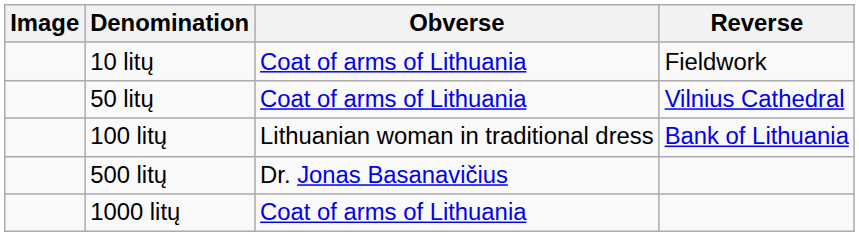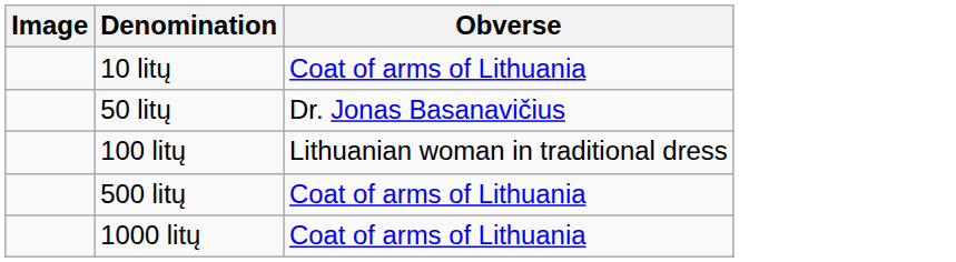- column: Reverse | Fieldwork | Vilnius Cathedral | Bank of Lithuania
50 litų | Obverse: Coat of arms of Lithuania -> Dr. Jonas Basanavičius
500 litų | Obverse: Dr. Jonas Basanavičius -> Coat of arms of Lithuania
